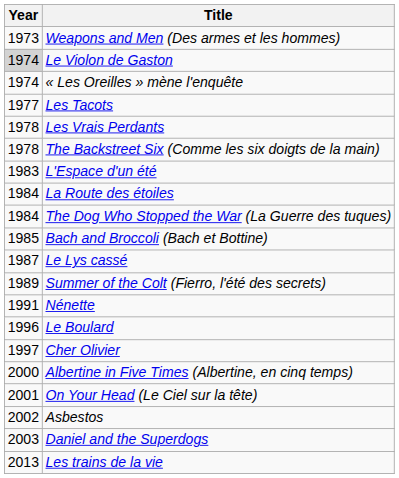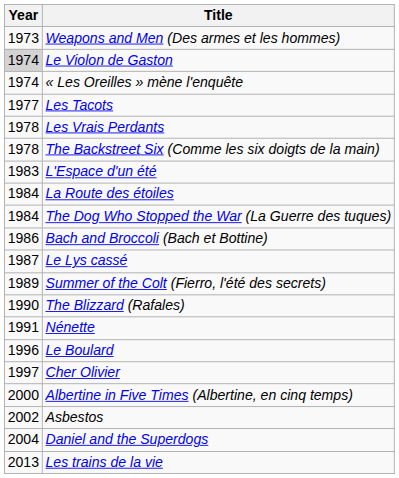Bach and Broccoli (Bach et Bottine) | Year: 1985 -> 1986
+ row: 1990 | The Blizzard (Rafales)
- row: 2001 | On Your Head (Le Ciel sur la tête)
Daniel and the Superdogs | Year: 2003 -> 2004
